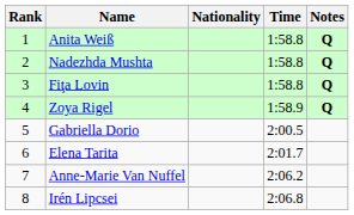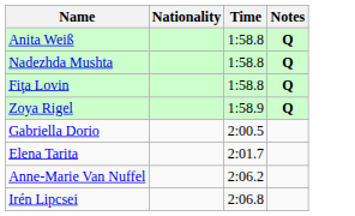- column: Rank | 1 | 2 | 3 | 4 | 5 | 6 | 7 | 8
